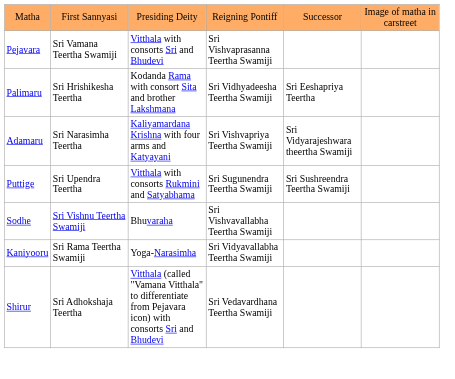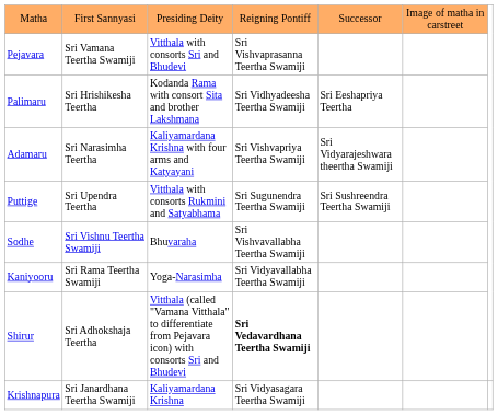Shirur | column 4: normal -> bold
+ row: Krishnapura | Sri Janardhana Teertha Swamiji | Kaliyamardana Krishna | Sri Vidyasagara Teertha Swamiji
